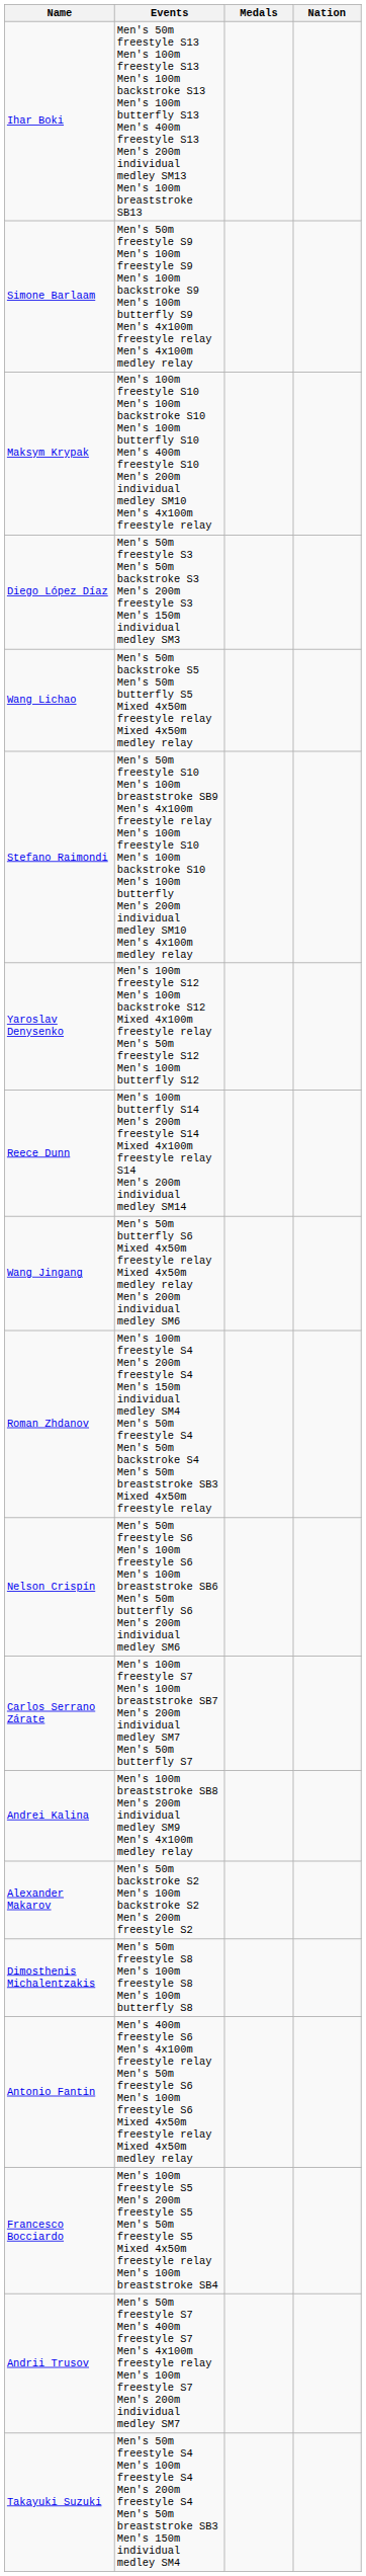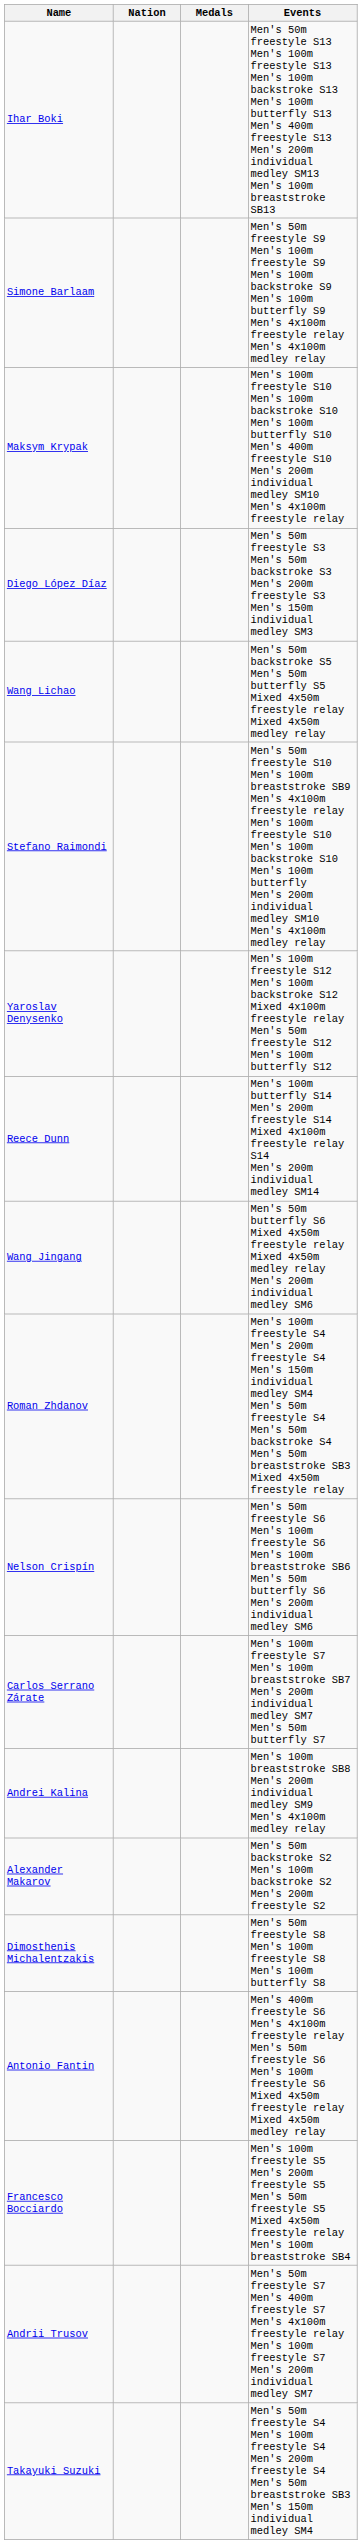columns swapped: Nation <-> Events
